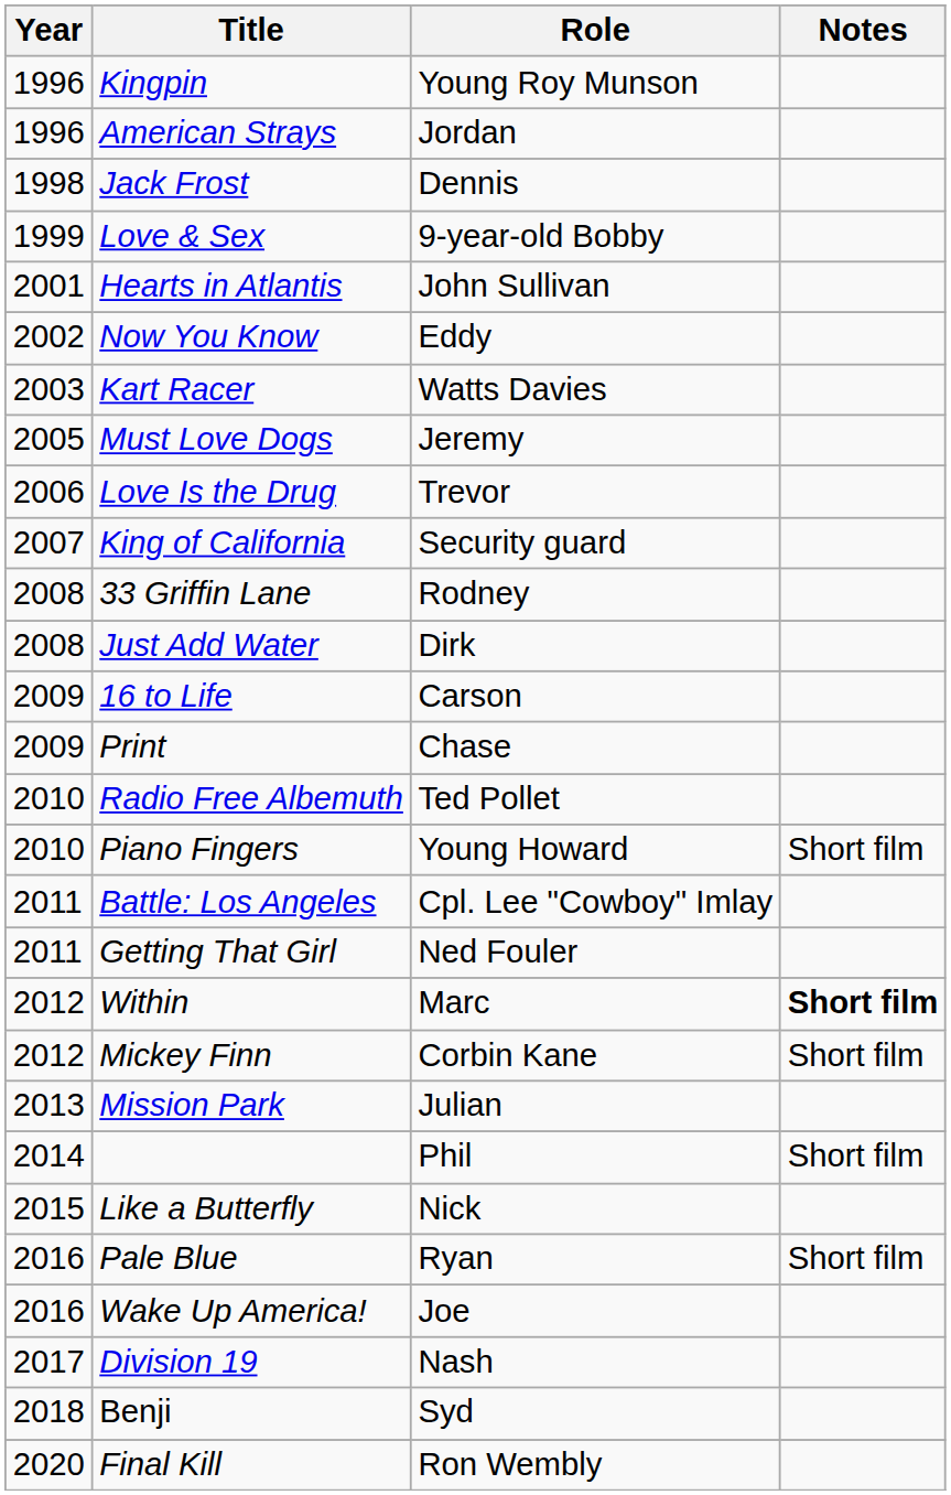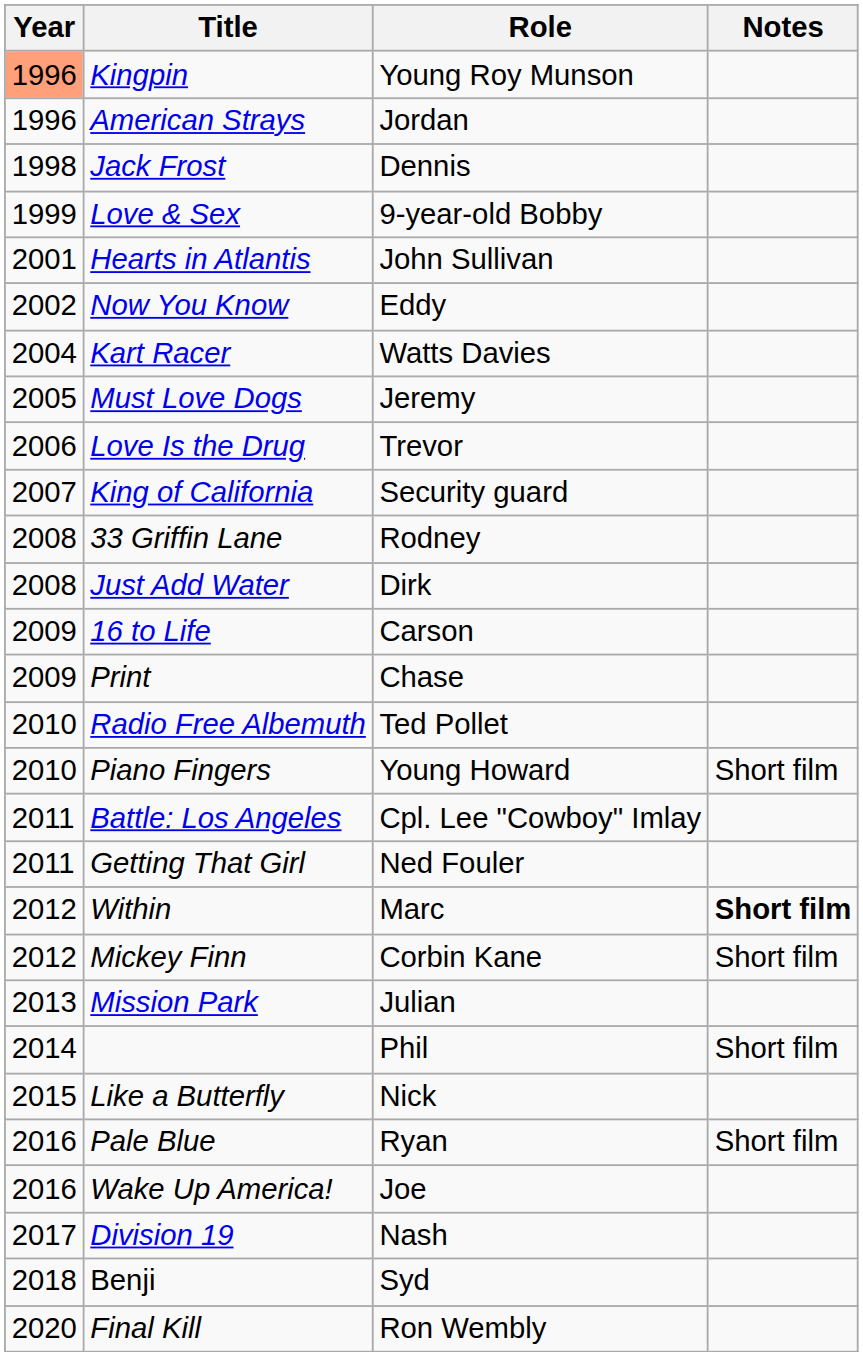Kingpin | Year: no background -> lightsalmon background
Kart Racer | Year: 2003 -> 2004
